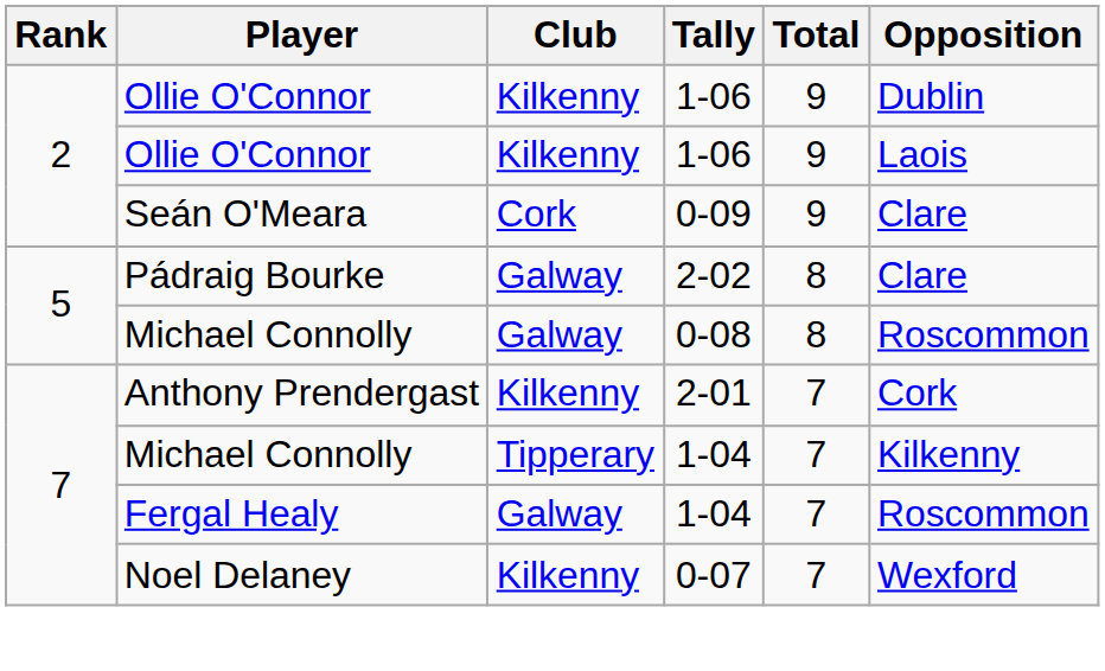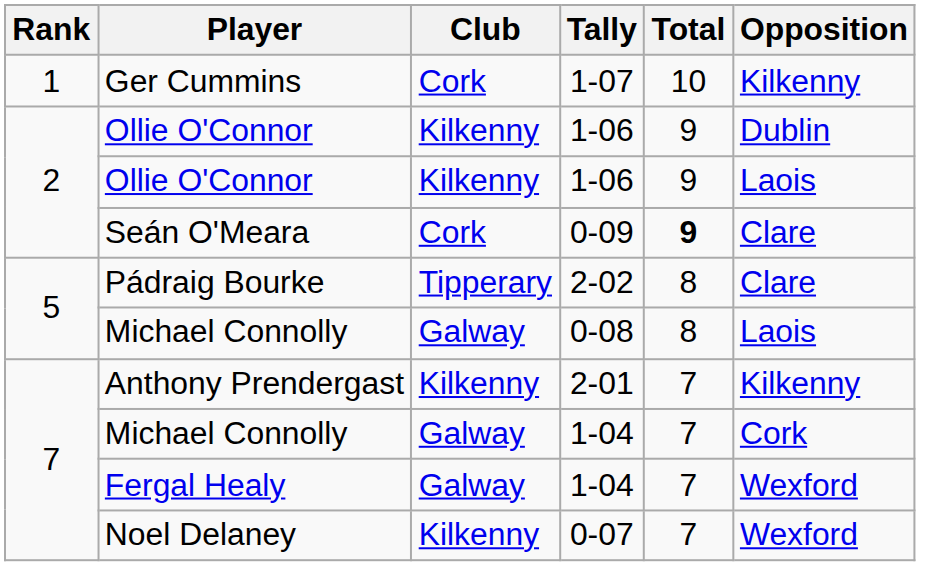+ row: 1 | Ger Cummins | Cork | 1-07 | 10 | Kilkenny
Seán O'Meara | Total: normal -> bold
Pádraig Bourke | Club: Galway -> Tipperary
Michael Connolly / 0-08 | Opposition: Roscommon -> Laois
Anthony Prendergast | Opposition: Cork -> Kilkenny
Michael Connolly / 1-04 | Club: Tipperary -> Galway
Michael Connolly / 1-04 | Opposition: Kilkenny -> Cork
Fergal Healy | Opposition: Roscommon -> Wexford
